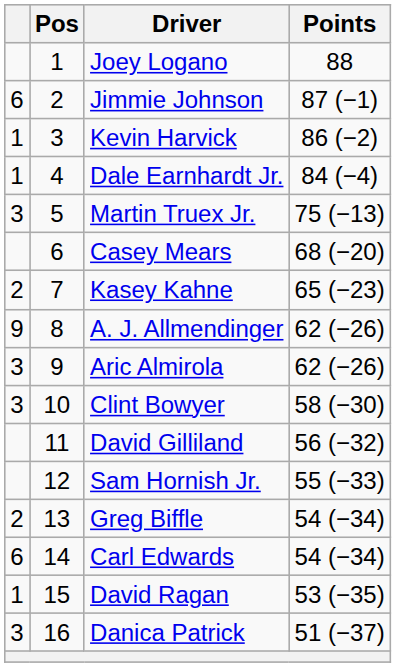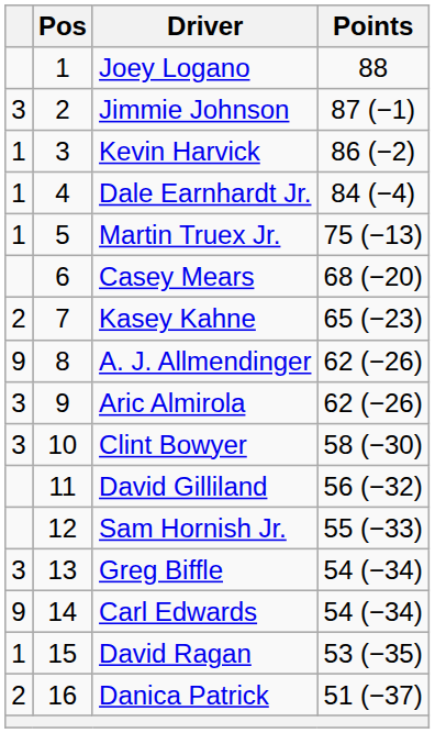Jimmie Johnson | column 1: 6 -> 3
Martin Truex Jr. | column 1: 3 -> 1
Greg Biffle | column 1: 2 -> 3
Carl Edwards | column 1: 6 -> 9
Danica Patrick | column 1: 3 -> 2
